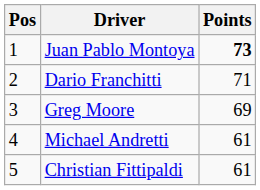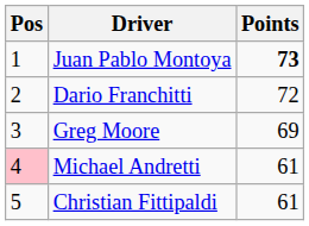Dario Franchitti | Points: 71 -> 72
Michael Andretti | Pos: no background -> pink background
